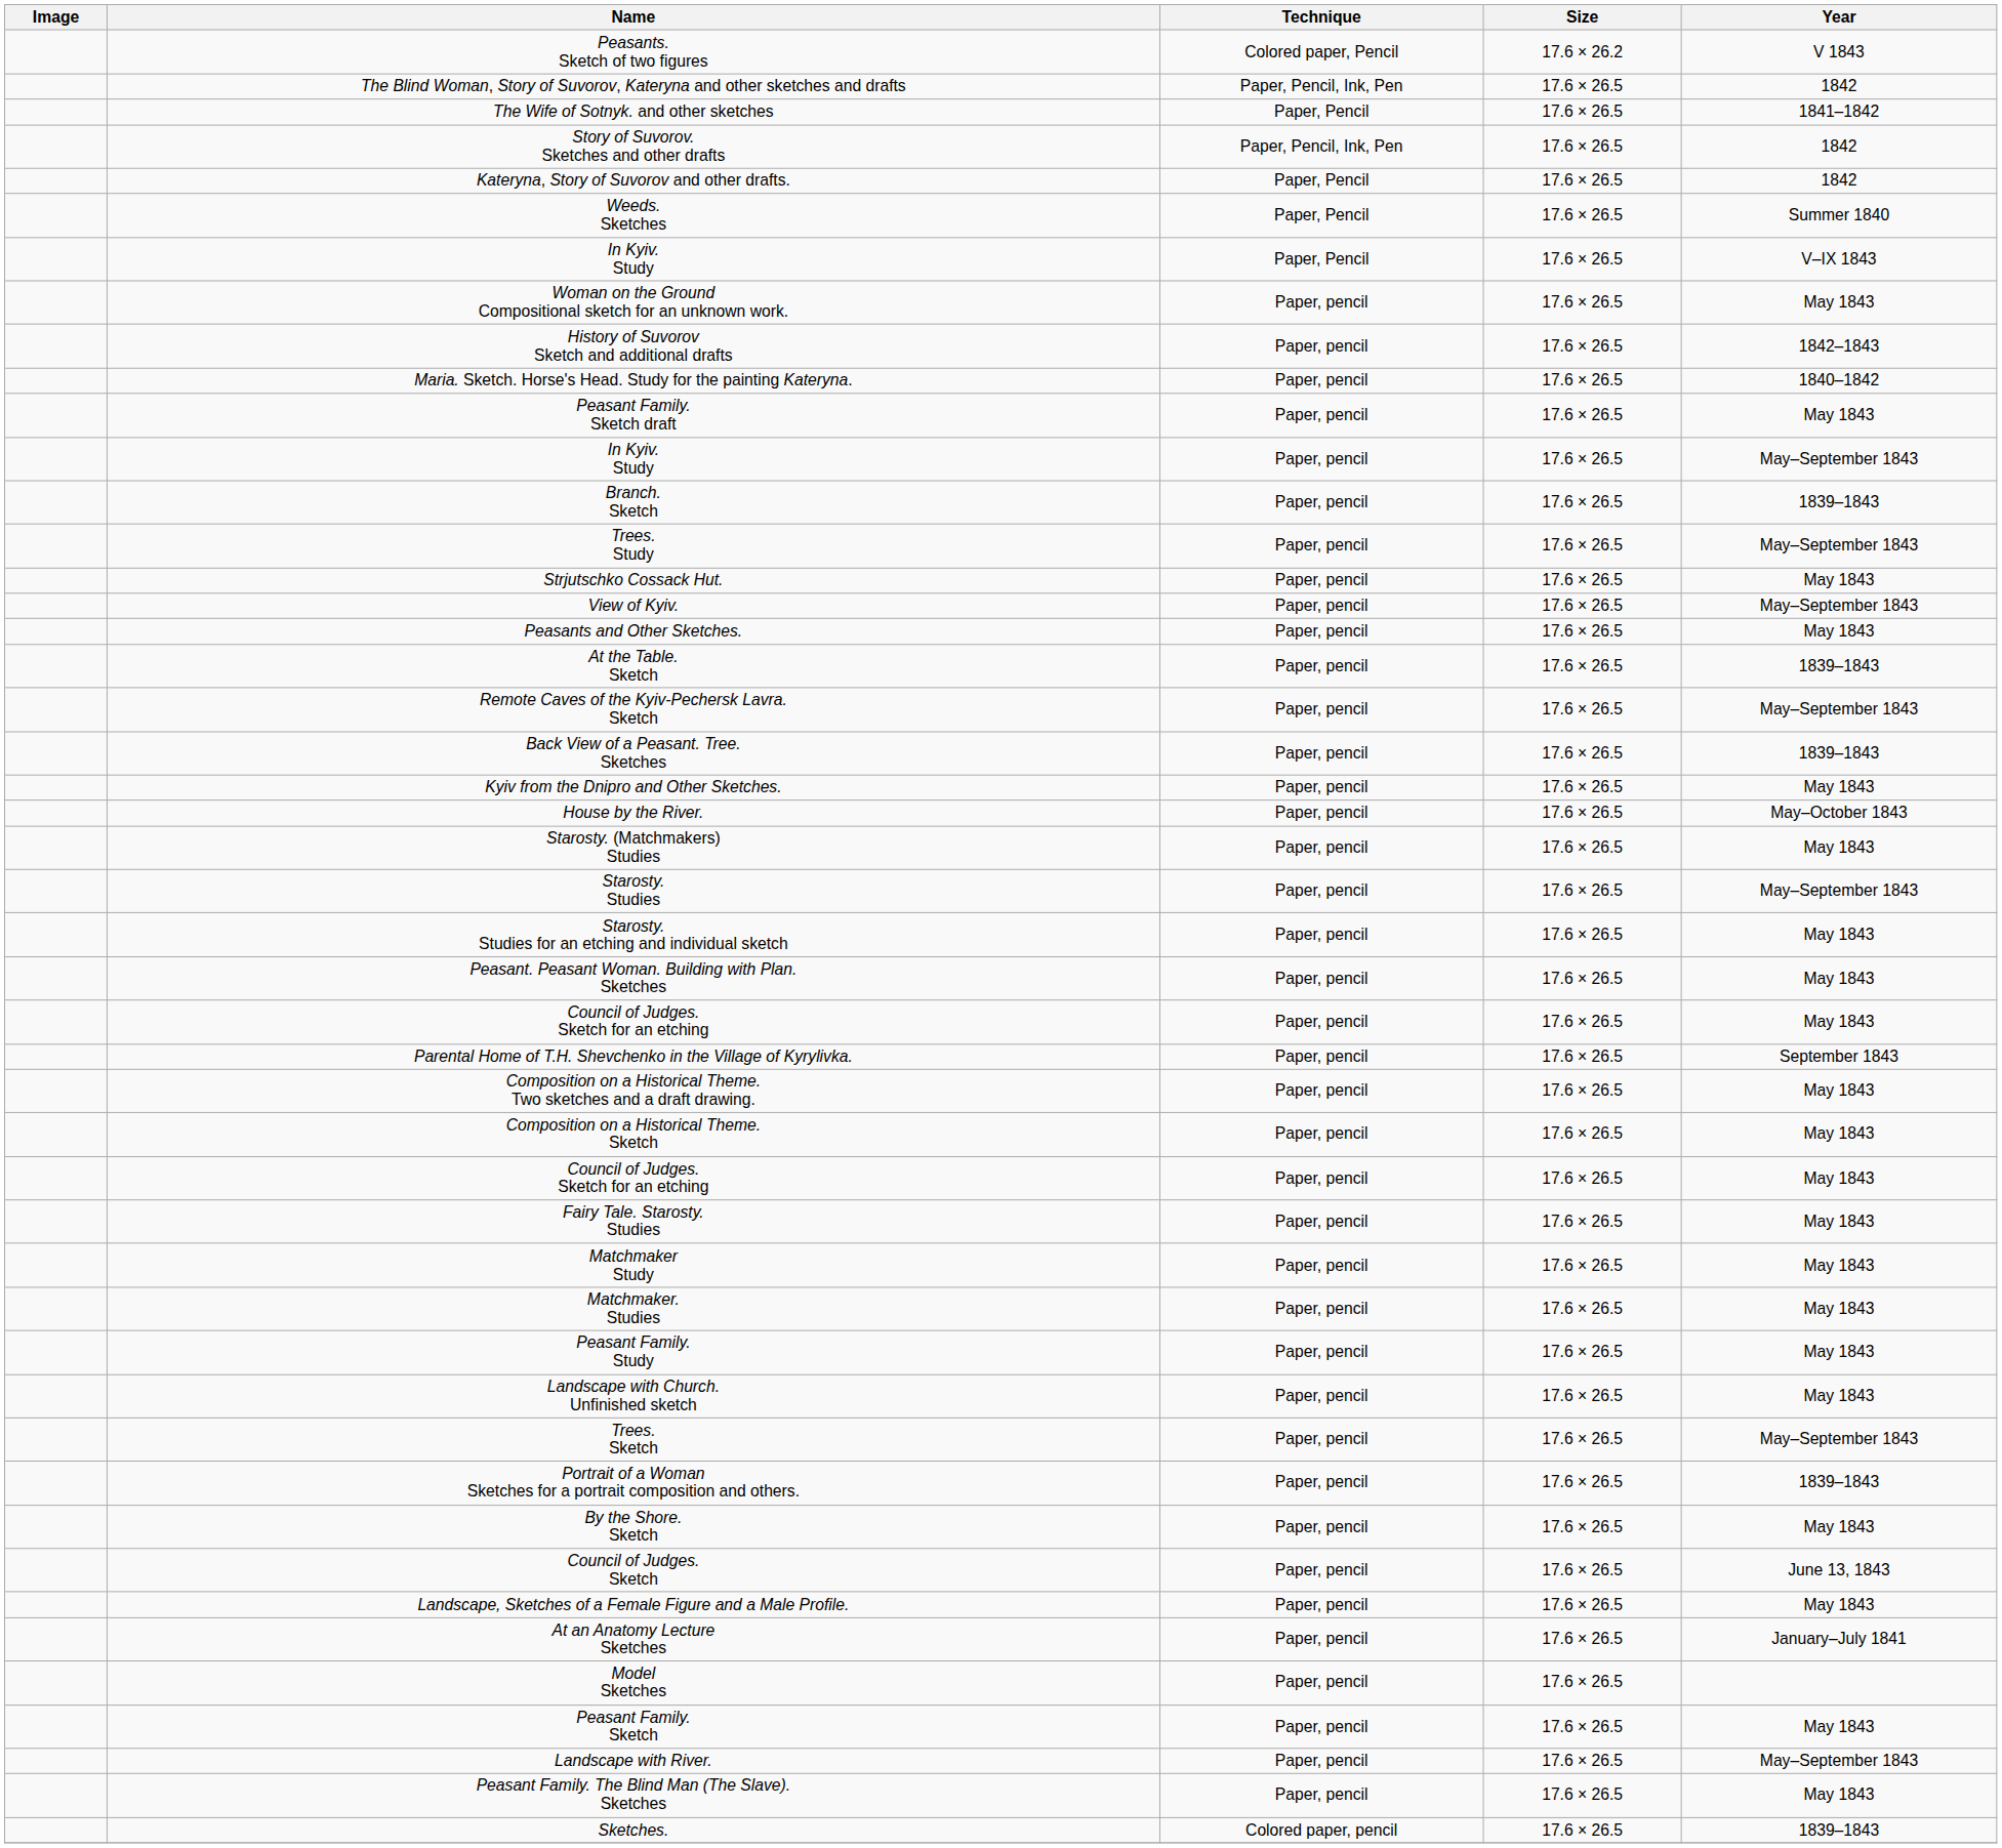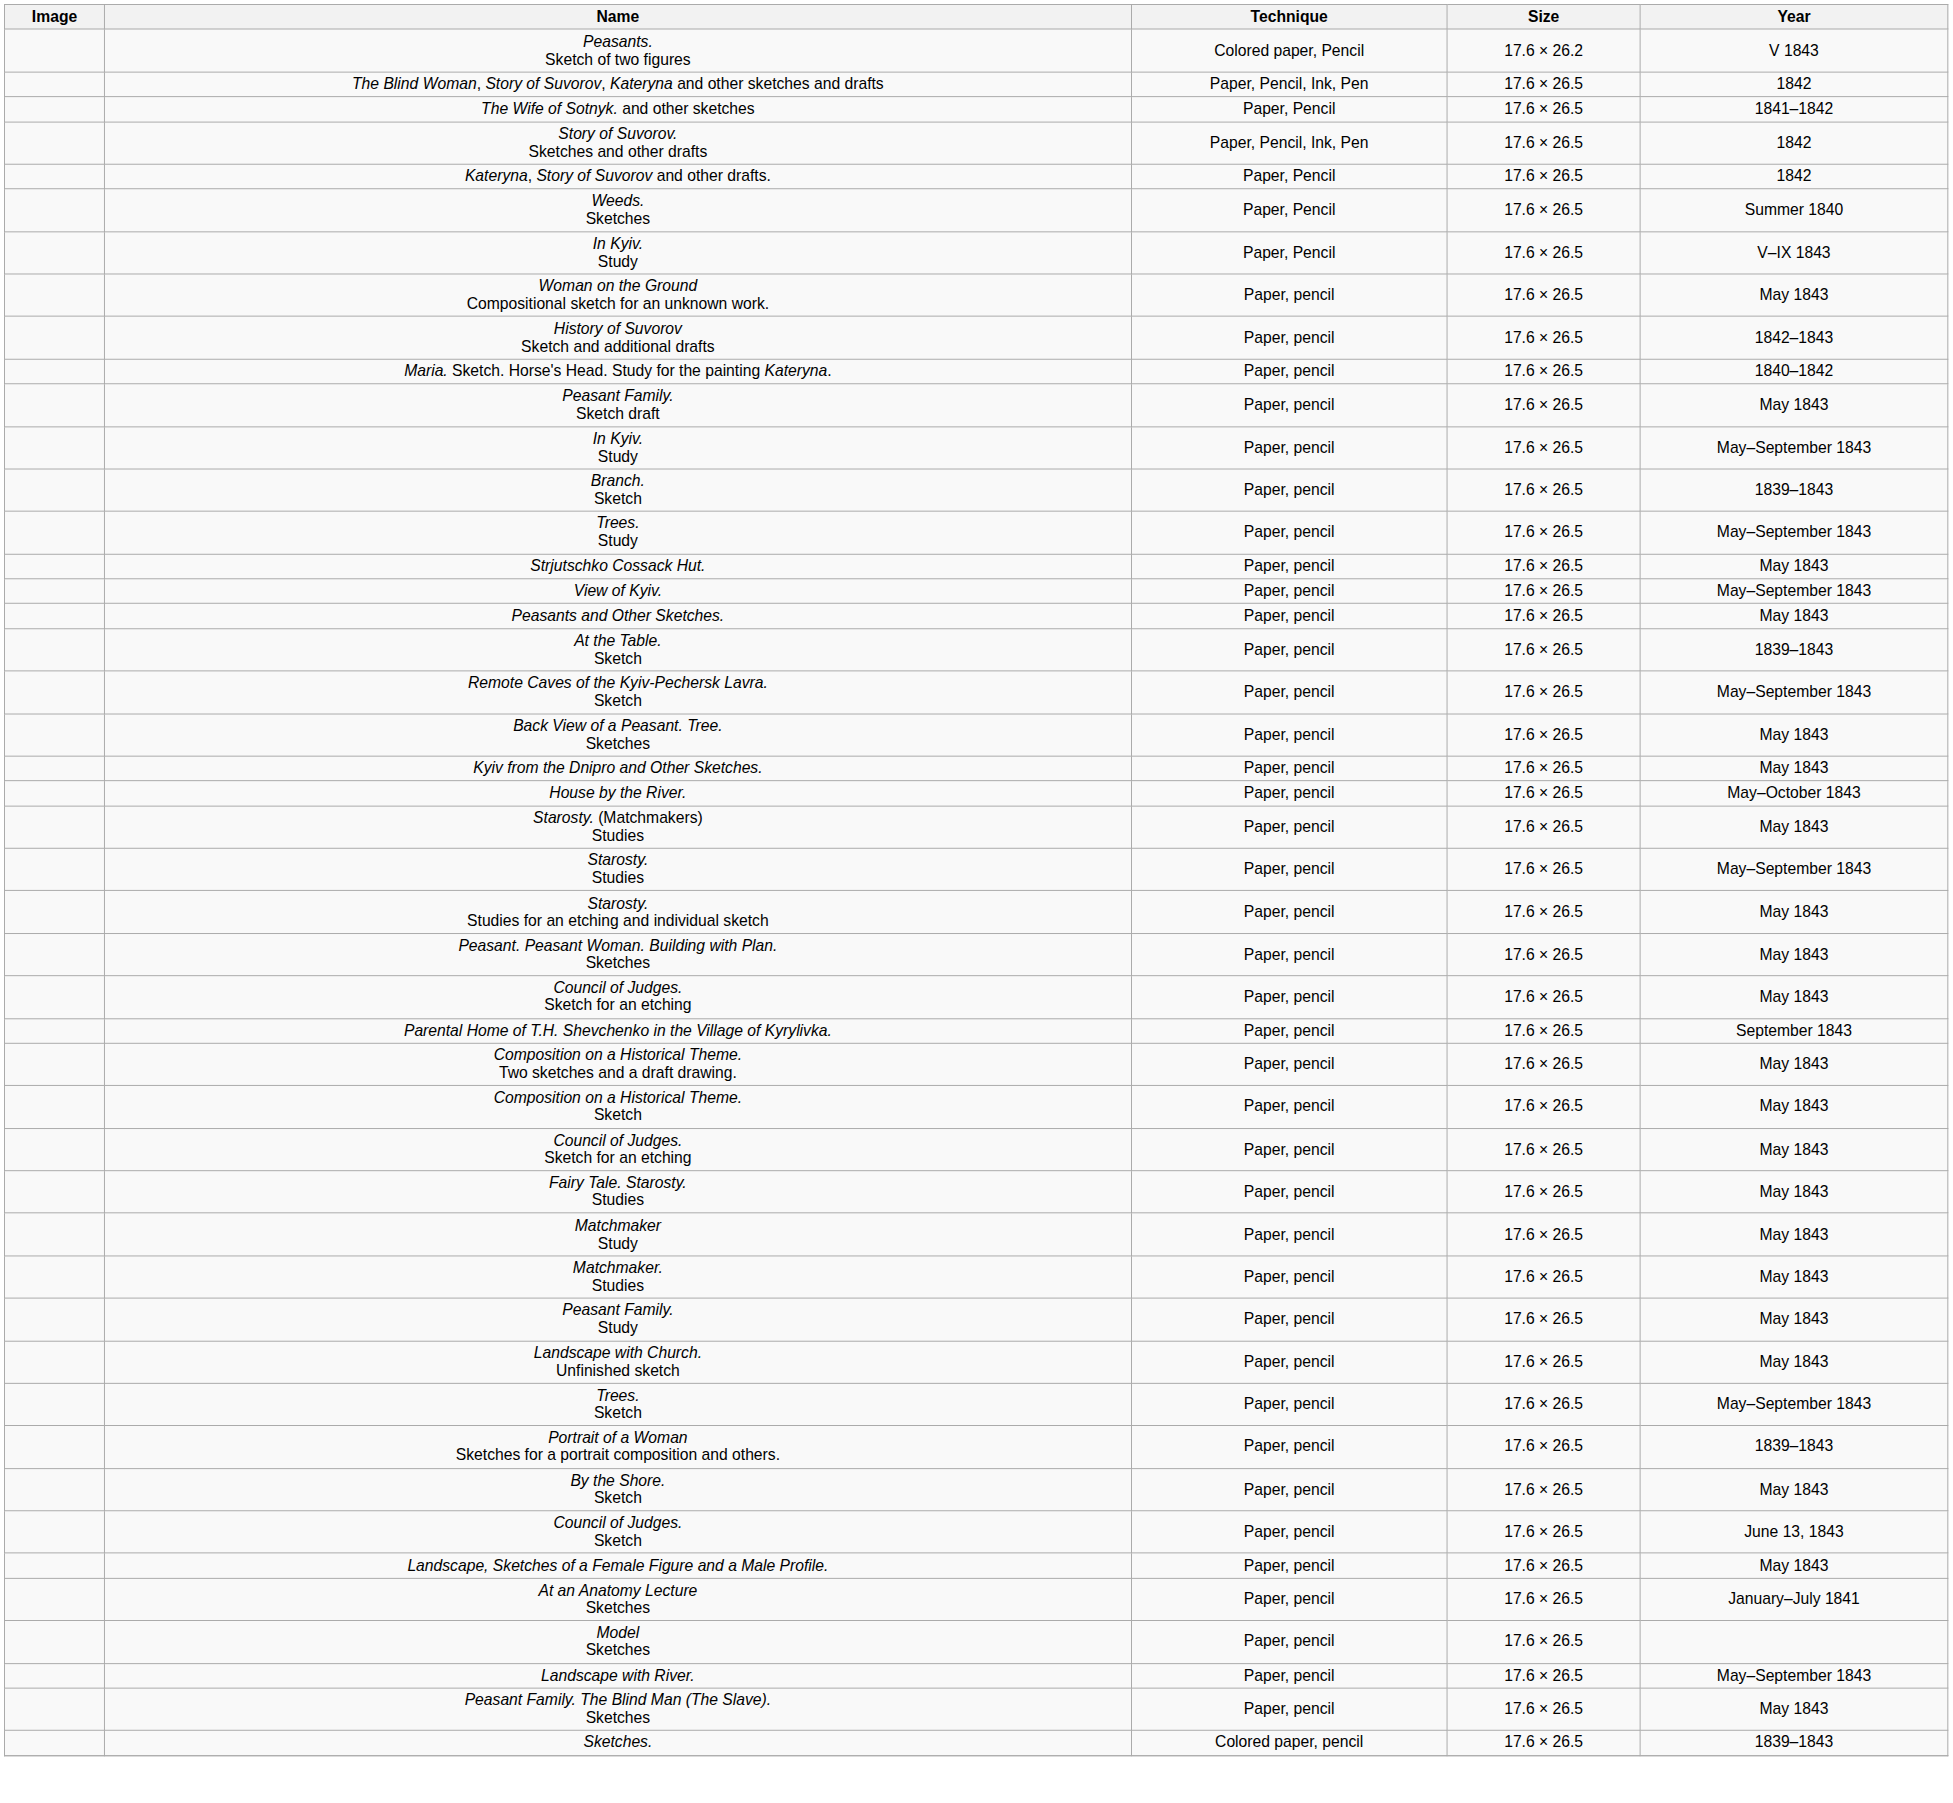Back View of a Peasant. Tree. Sketches | Year: 1839–1843 -> May 1843
- row: Peasant Family. Sketch | Paper, pencil | 17.6 × 26.5 | May 1843
